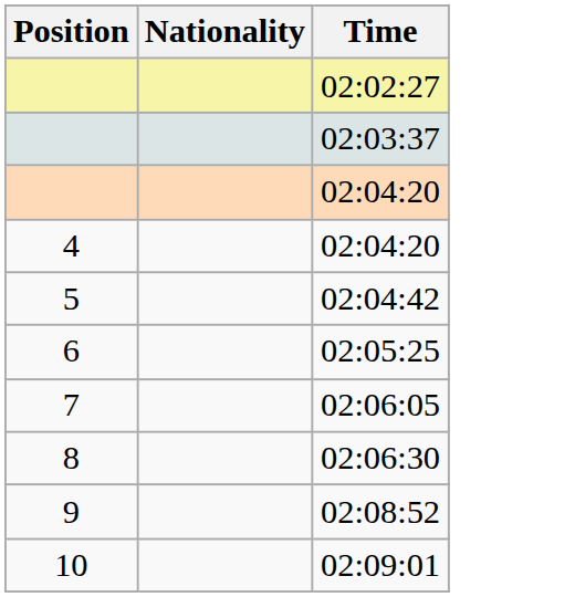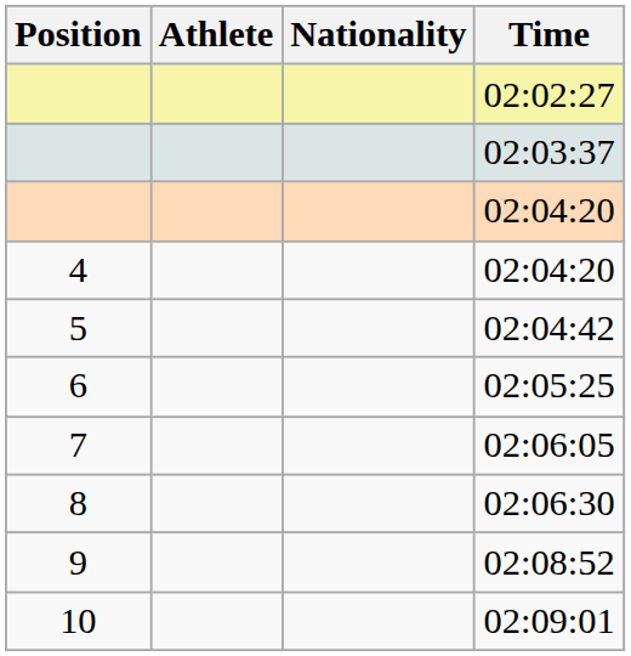+ column: Athlete
